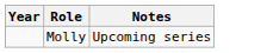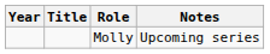+ column: Title
